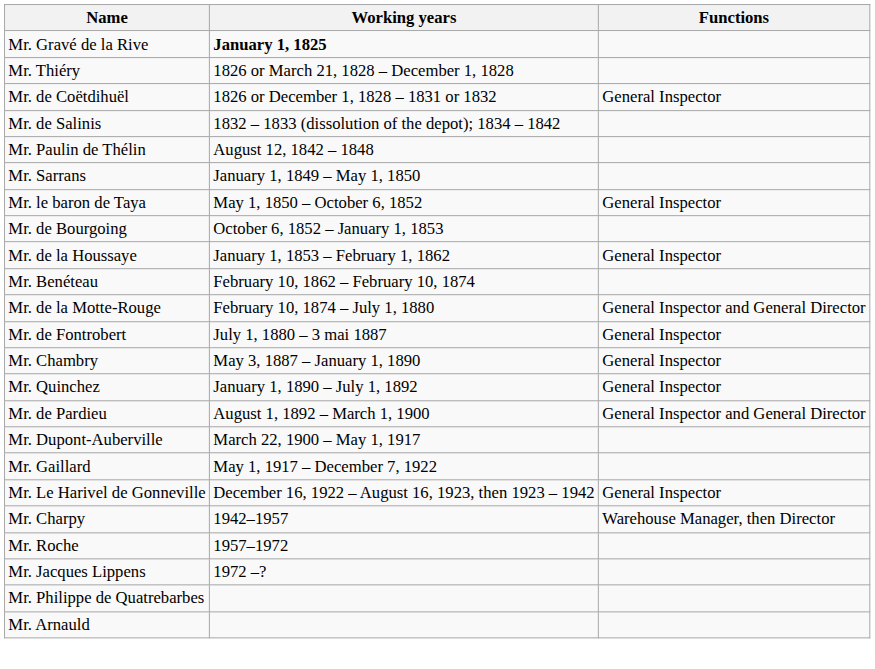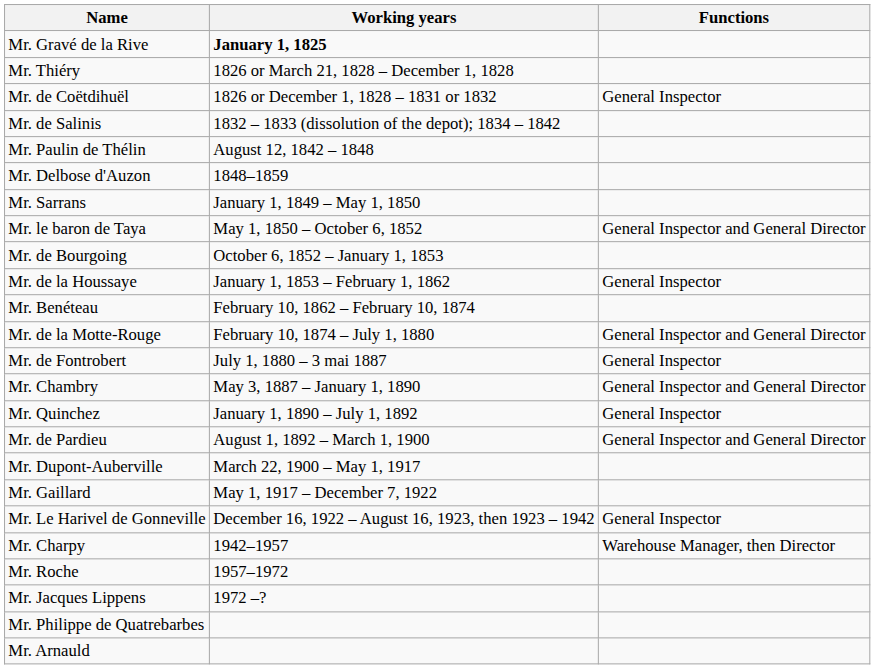+ row: Mr. Delbose d'Auzon | 1848–1859
Mr. le baron de Taya | Functions: General Inspector -> General Inspector and General Director
Mr. Chambry | Functions: General Inspector -> General Inspector and General Director
